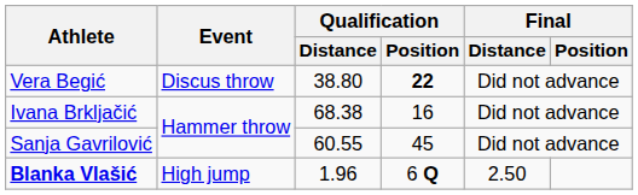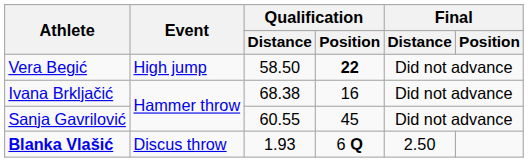Vera Begić | Event: Discus throw -> High jump
Vera Begić | Qualification / Distance: 38.80 -> 58.50
Blanka Vlašić | Event: High jump -> Discus throw
Blanka Vlašić | Qualification / Distance: 1.96 -> 1.93
